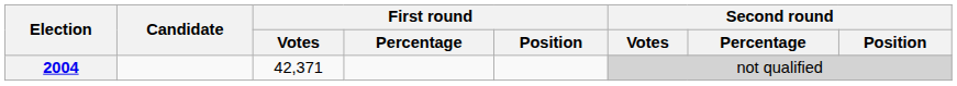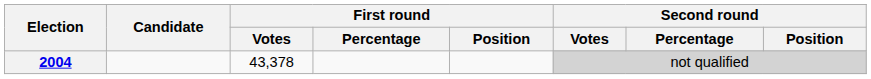2004 | First round / Votes: 42,371 -> 43,378
